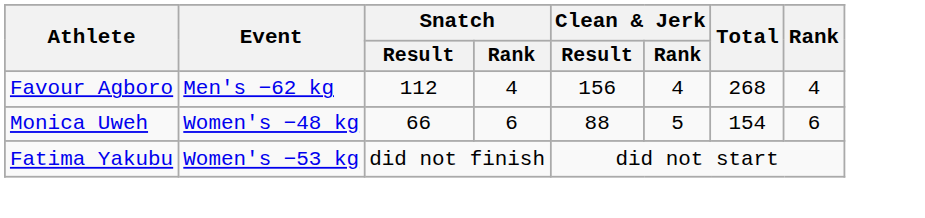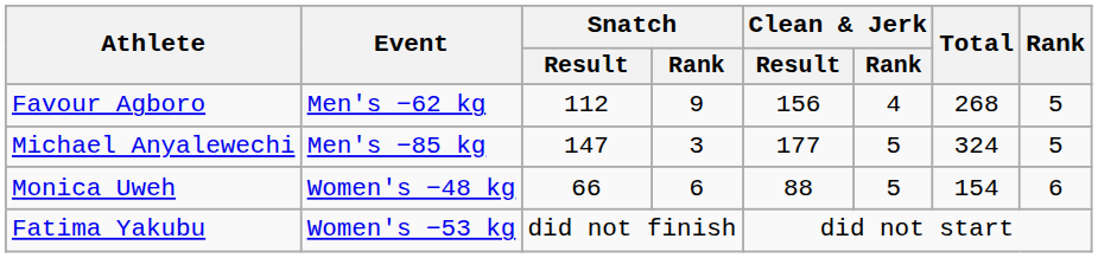Favour Agboro | Snatch / Rank: 4 -> 9
Favour Agboro | Rank: 4 -> 5
+ row: Michael Anyalewechi | Men's −85 kg | 147 | 3 | 177 | 5 | 324 | 5
